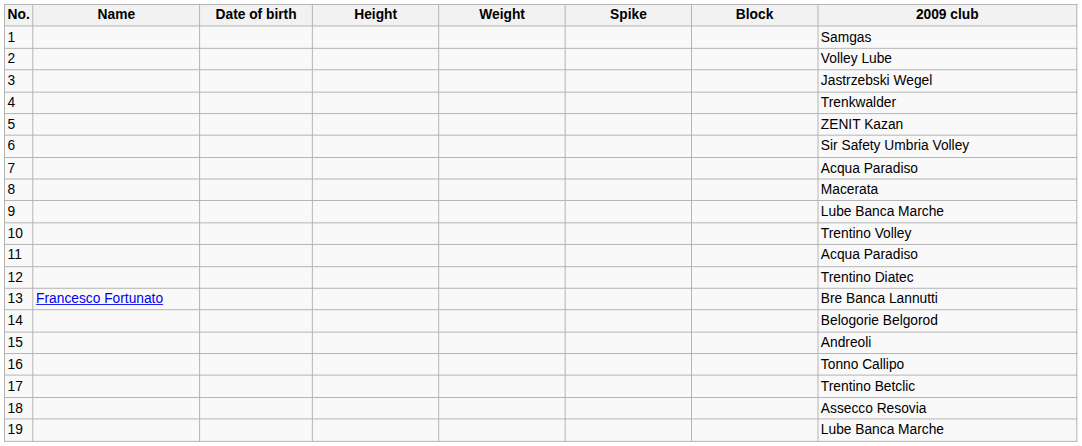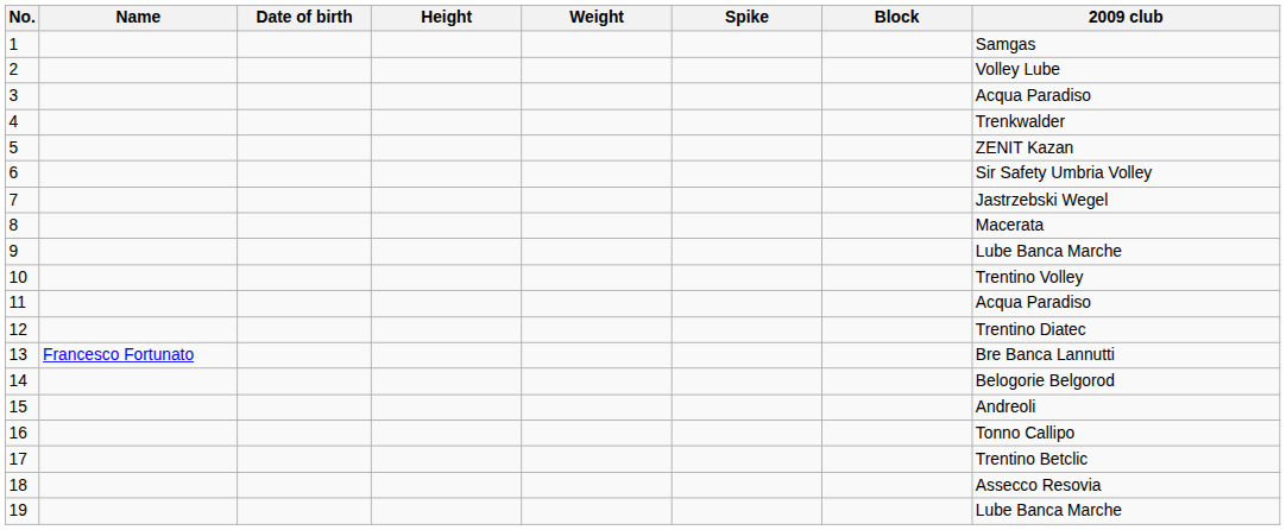3 | 2009 club: Jastrzebski Wegel -> Acqua Paradiso
7 | 2009 club: Acqua Paradiso -> Jastrzebski Wegel
